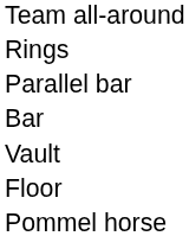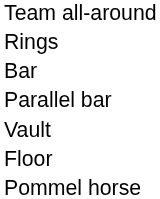rows swapped: Bar <-> Parallel bar
